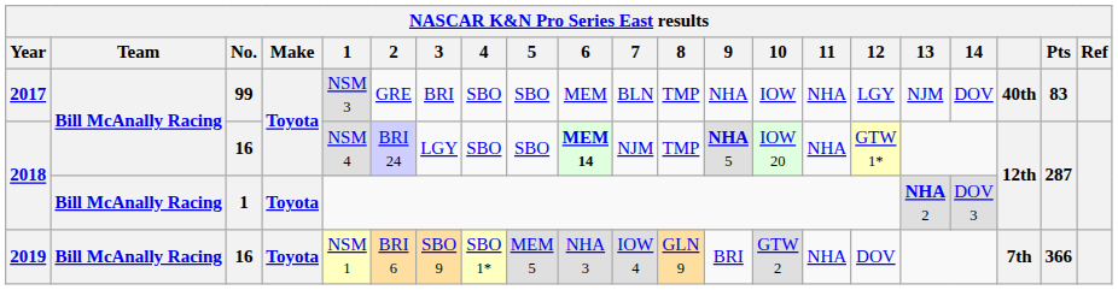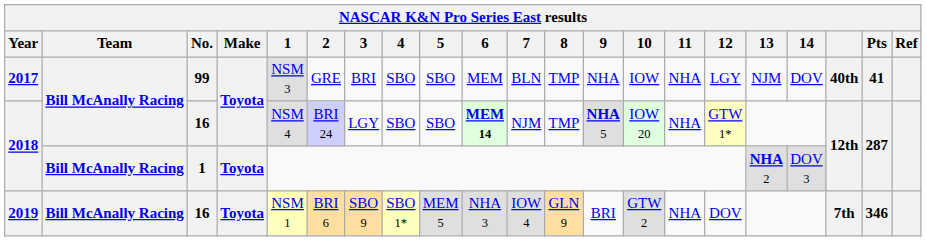2017 | Pts: 83 -> 41
2019 | Pts: 366 -> 346
